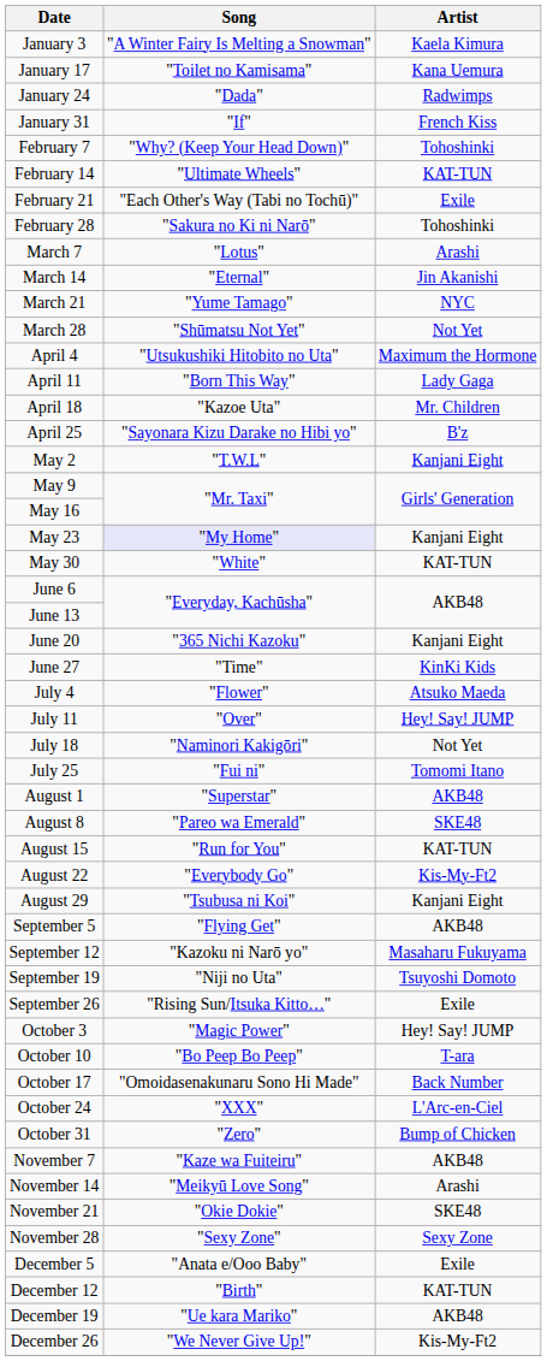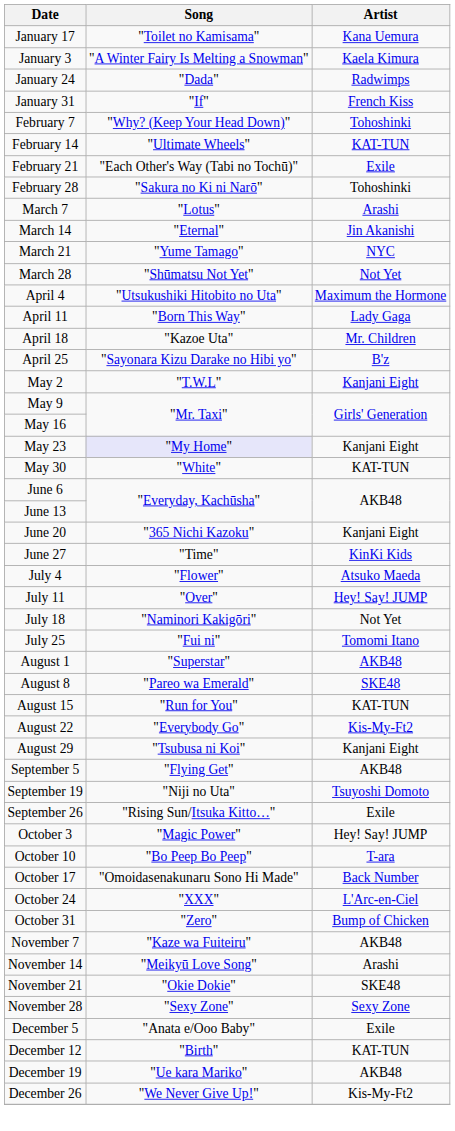rows swapped: January 3 <-> January 17
- row: September 12 | "Kazoku ni Narō yo" | Masaharu Fukuyama
